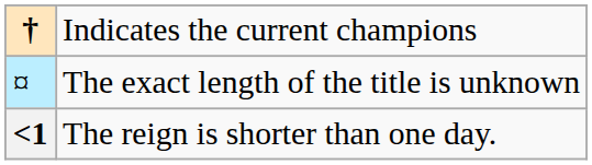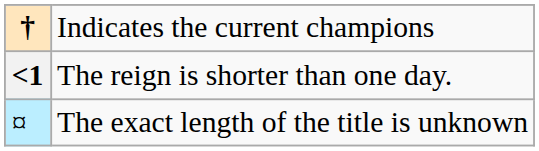rows swapped: The reign is shorter than one day. <-> The exact length of the title is unknown
